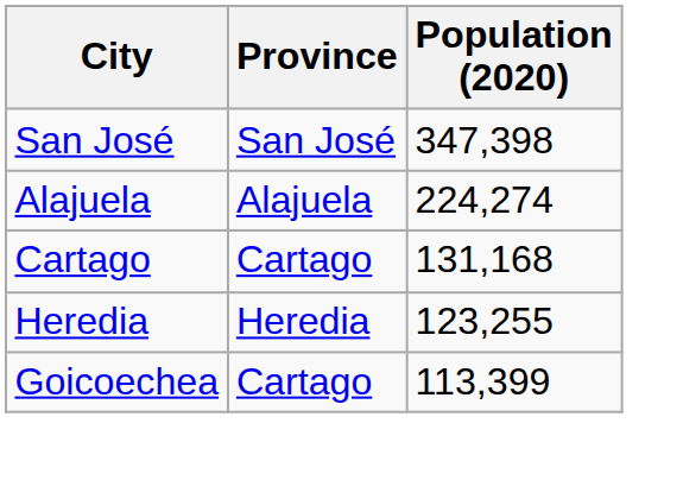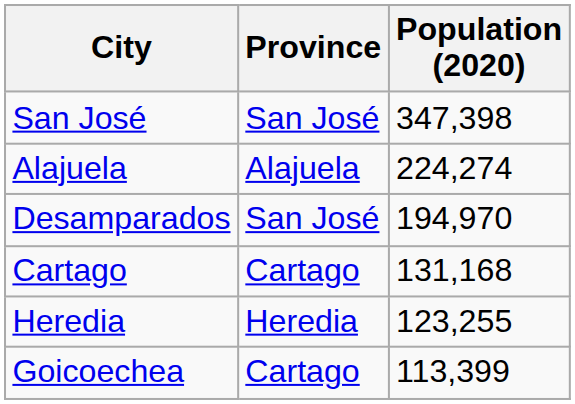+ row: Desamparados | San José | 194,970
